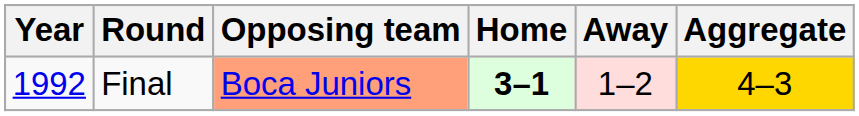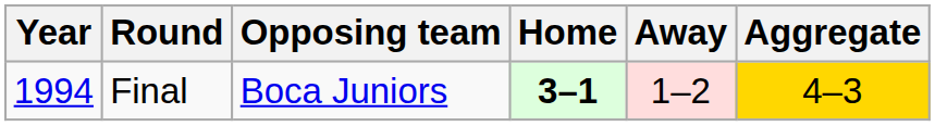Final | Year: 1992 -> 1994
Final | Opposing team: lightsalmon background -> no background
